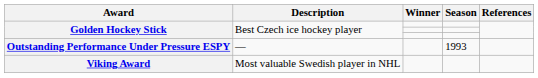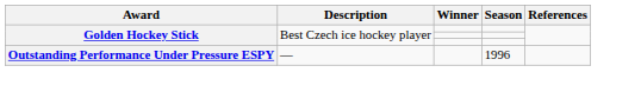Outstanding Performance Under Pressure ESPY | Season: 1993 -> 1996
- row: Viking Award | Most valuable Swedish player in NHL
